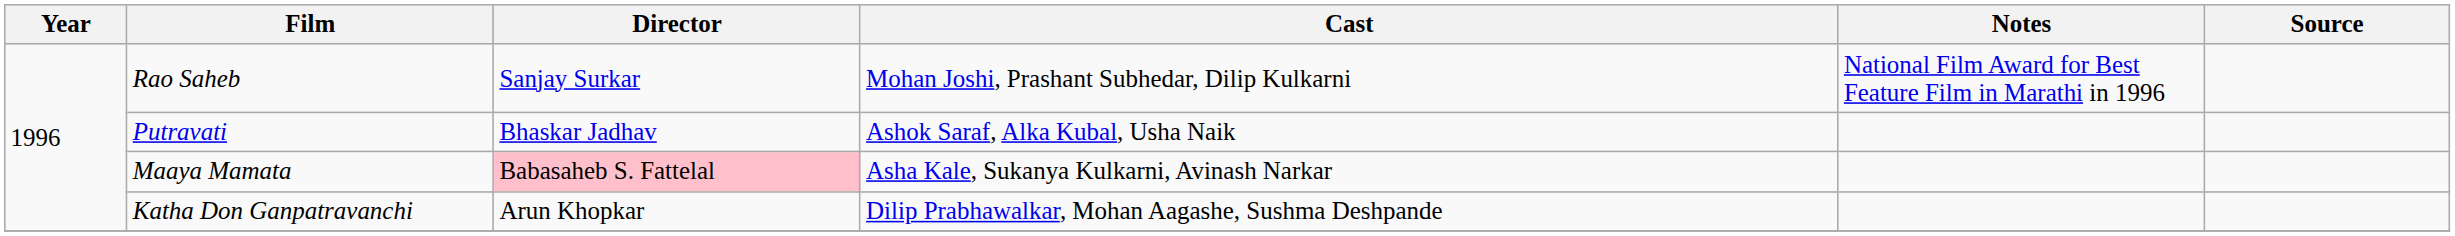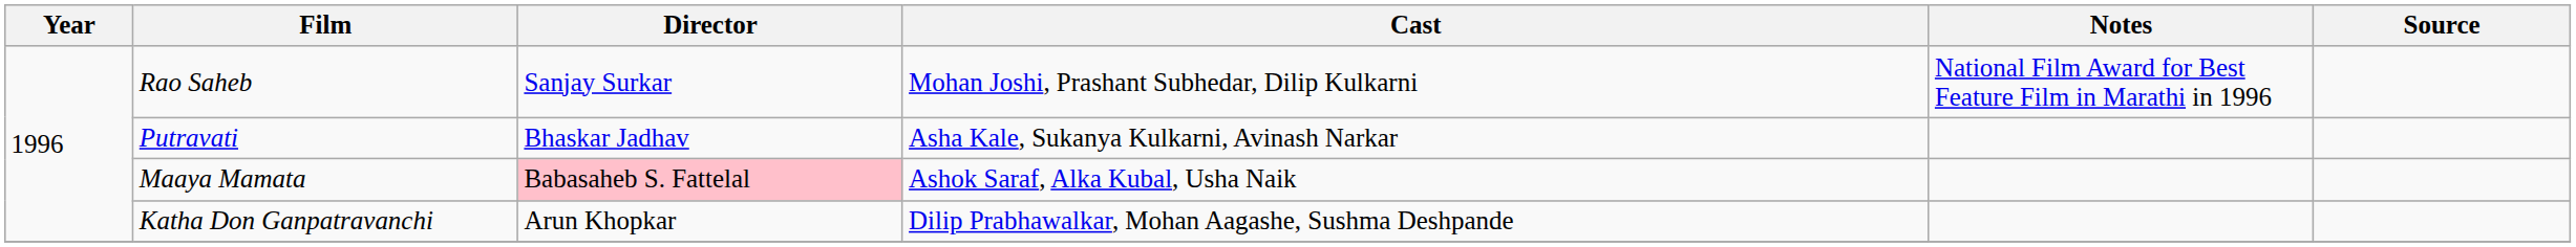Putravati | Cast: Ashok Saraf, Alka Kubal, Usha Naik -> Asha Kale, Sukanya Kulkarni, Avinash Narkar
Maaya Mamata | Cast: Asha Kale, Sukanya Kulkarni, Avinash Narkar -> Ashok Saraf, Alka Kubal, Usha Naik
